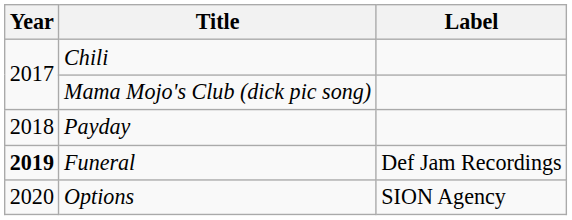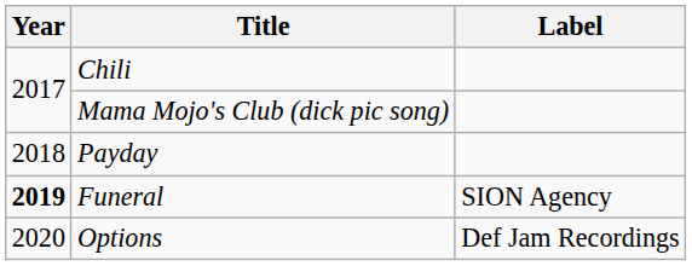Funeral | Label: Def Jam Recordings -> SION Agency
Options | Label: SION Agency -> Def Jam Recordings
